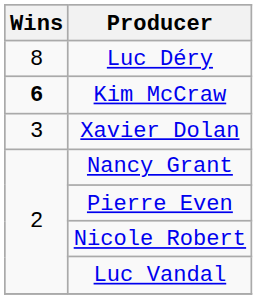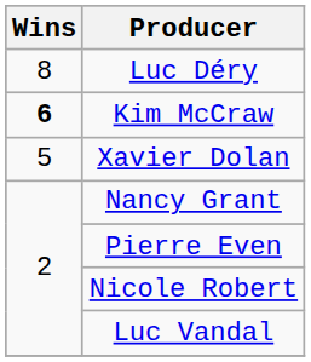Xavier Dolan | Wins: 3 -> 5
